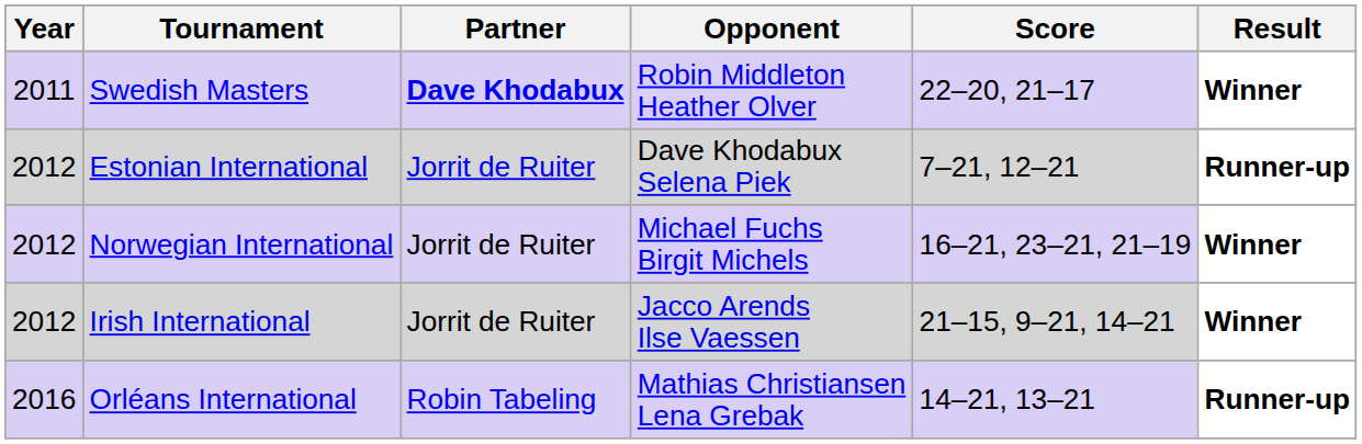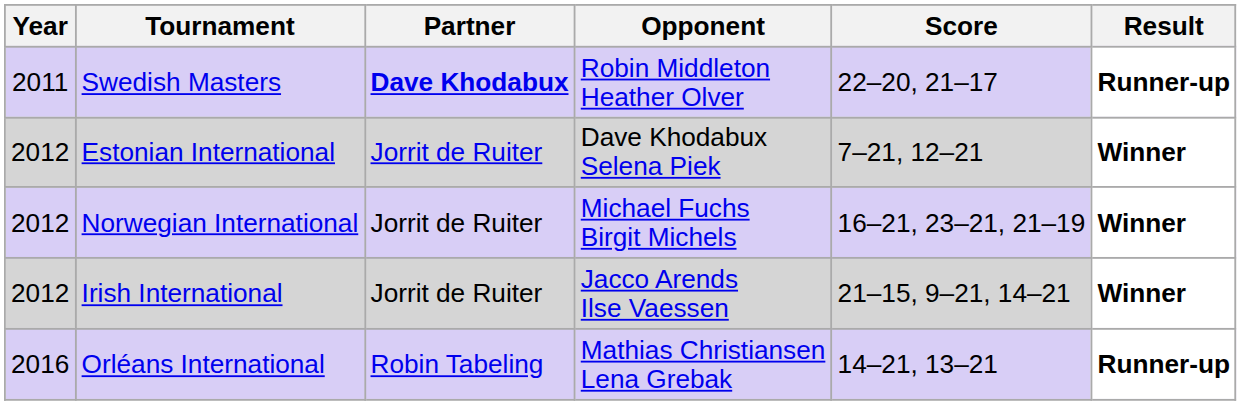Swedish Masters | Result: Winner -> Runner-up
Estonian International | Result: Runner-up -> Winner
